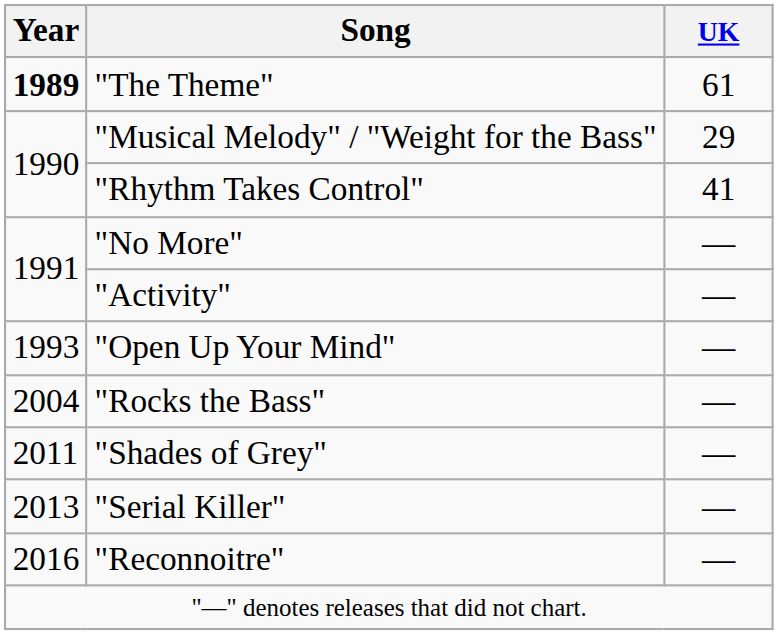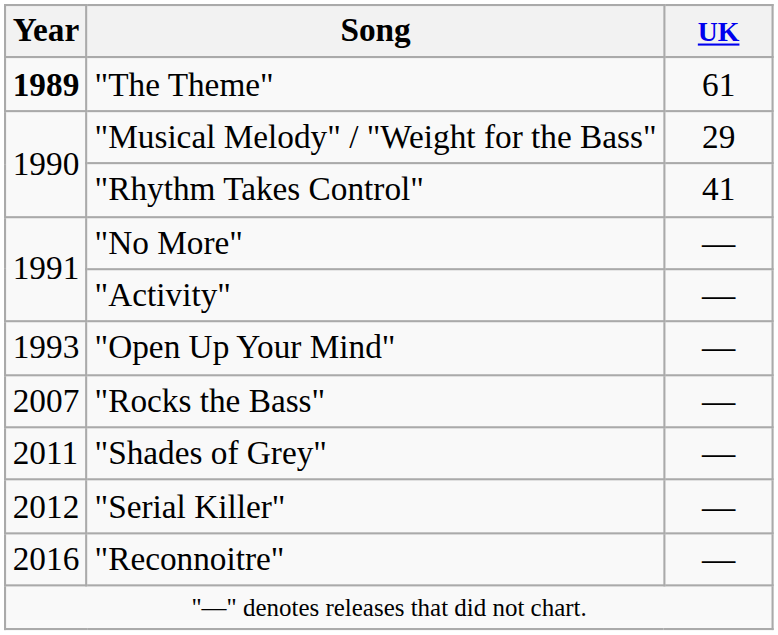"Rocks the Bass" | Year: 2004 -> 2007
"Serial Killer" | Year: 2013 -> 2012
